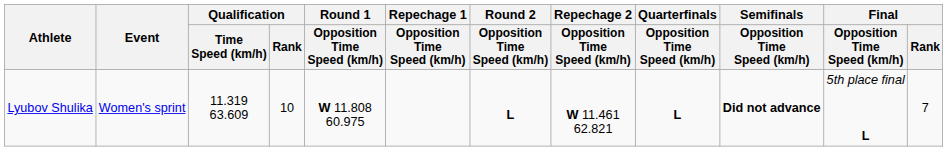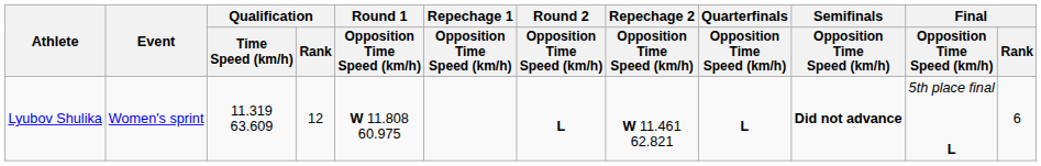Lyubov Shulika | Qualification / Rank: 10 -> 12
Lyubov Shulika | Final / Rank: 7 -> 6
